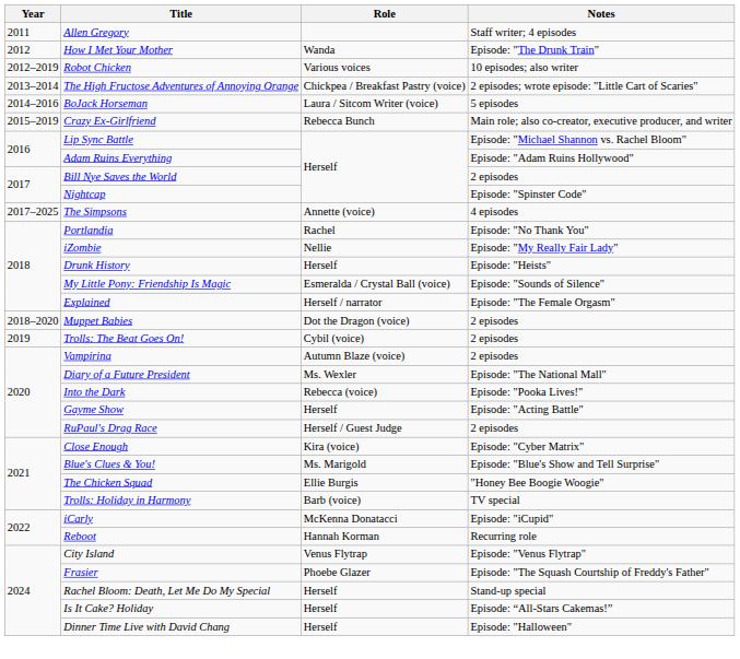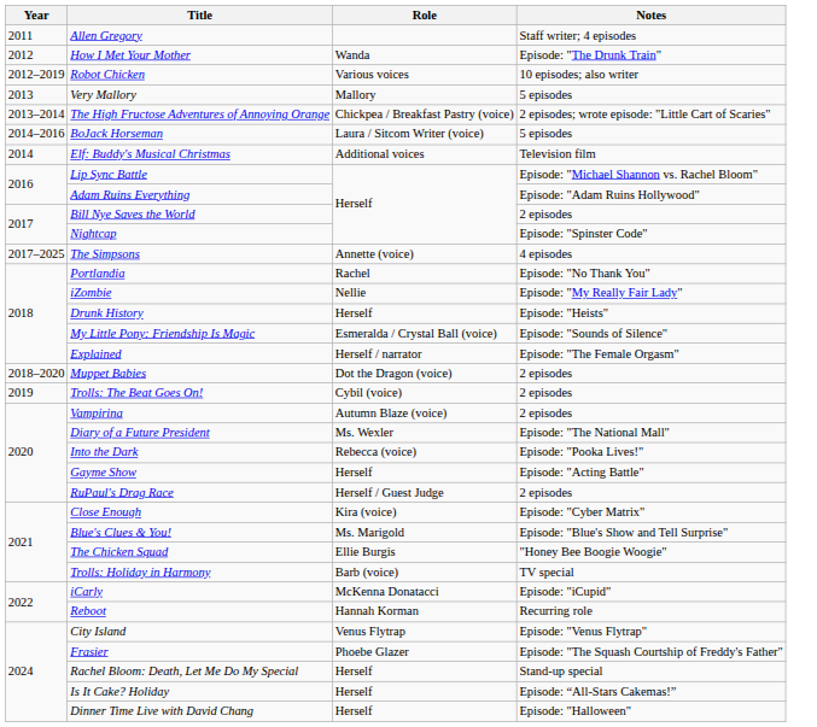+ row: 2013 | Very Mallory | Mallory | 5 episodes
+ row: 2014 | Elf: Buddy's Musical Christmas | Additional voices | Television film
- row: 2015–2019 | Crazy Ex-Girlfriend | Rebecca Bunch | Main role; also co-creator, executive producer, and writer
